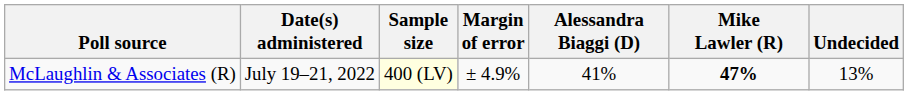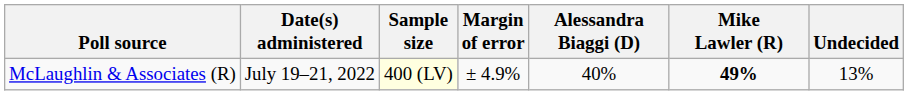McLaughlin & Associates (R) | Alessandra Biaggi (D): 41% -> 40%
McLaughlin & Associates (R) | Mike Lawler (R): 47% -> 49%
